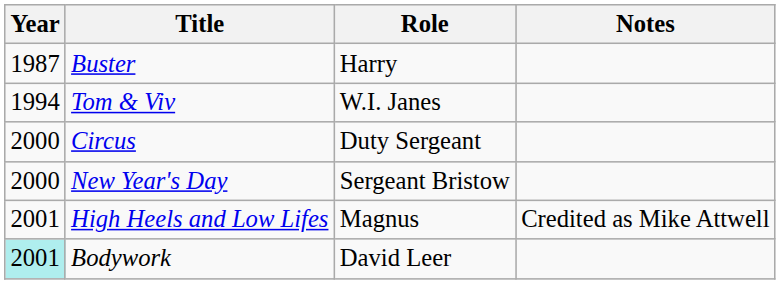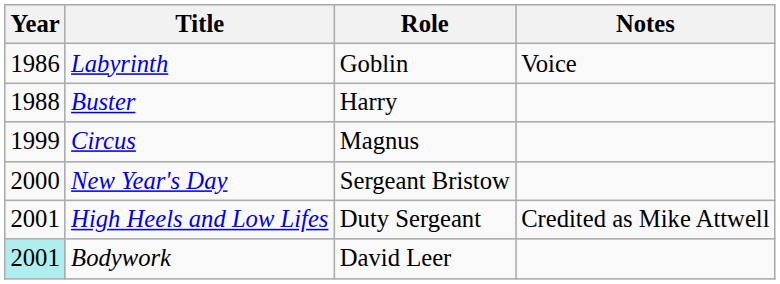+ row: 1986 | Labyrinth | Goblin | Voice
Buster | Year: 1987 -> 1988
- row: 1994 | Tom & Viv | W.I. Janes
Circus | Year: 2000 -> 1999
Circus | Role: Duty Sergeant -> Magnus
High Heels and Low Lifes | Role: Magnus -> Duty Sergeant
